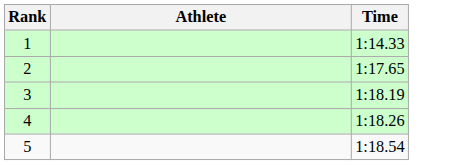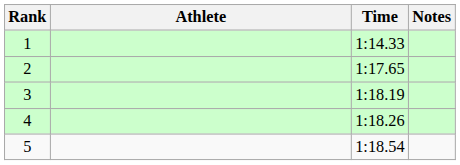+ column: Notes
